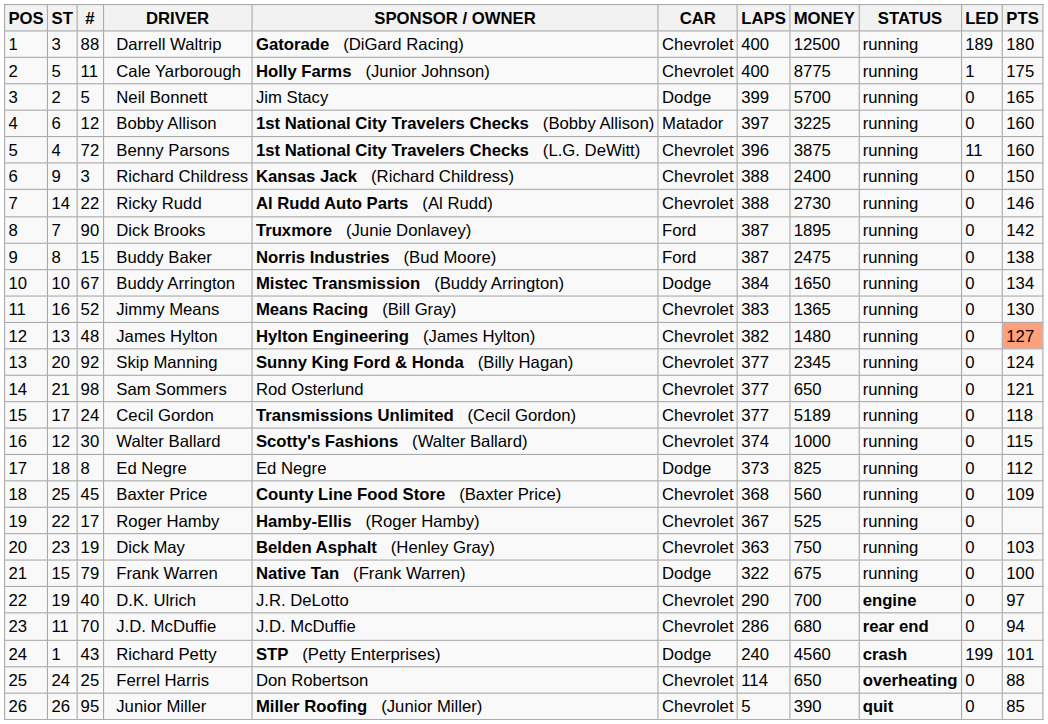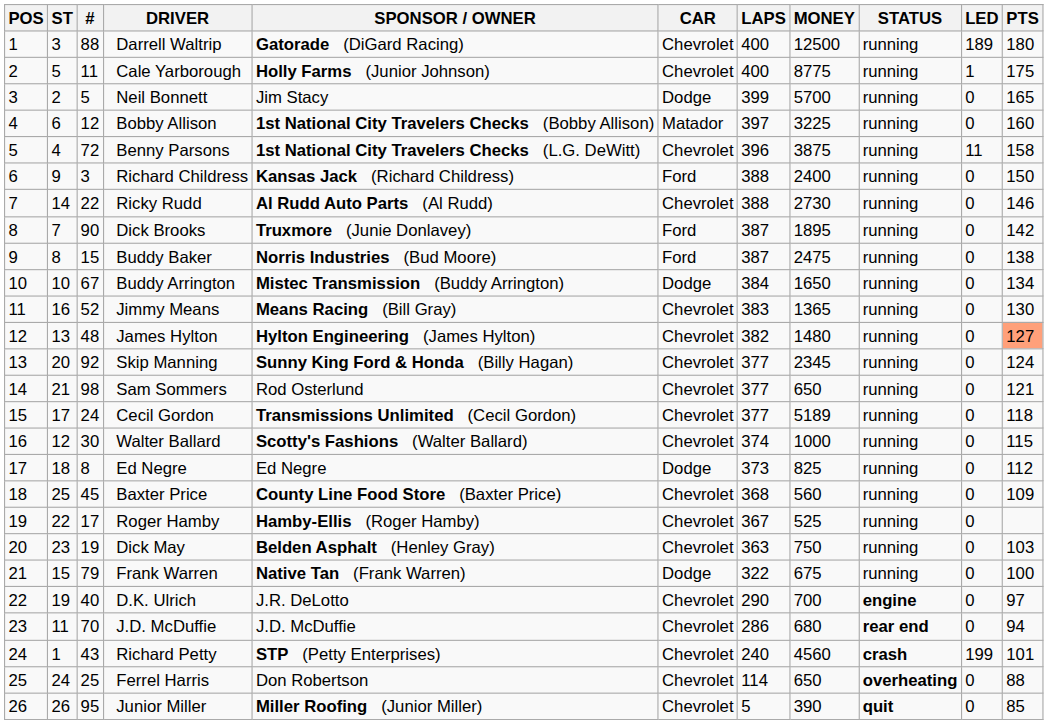Benny Parsons | PTS: 160 -> 158
Richard Childress | CAR: Chevrolet -> Ford
Richard Petty | CAR: Dodge -> Chevrolet
